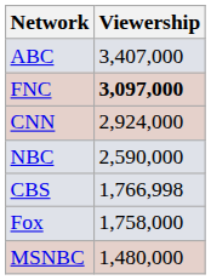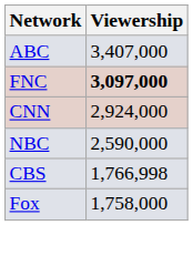- row: MSNBC | 1,480,000
